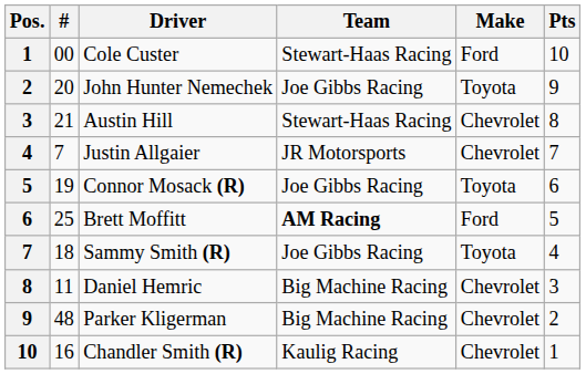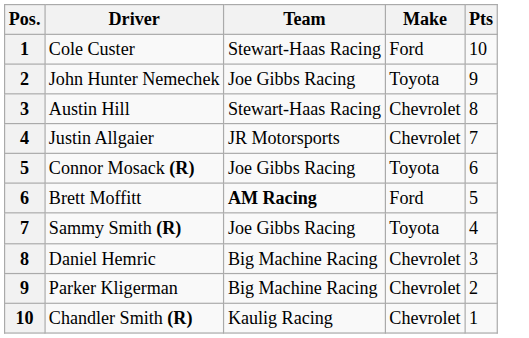- column: # | 00 | 20 | 21 | 7 | 19 | 25 | 18 | 11 | 48 | 16
